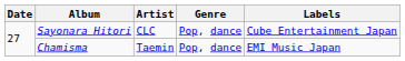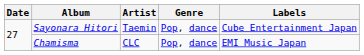Sayonara Hitori | Artist: CLC -> Taemin
Chamisma | Artist: Taemin -> CLC
